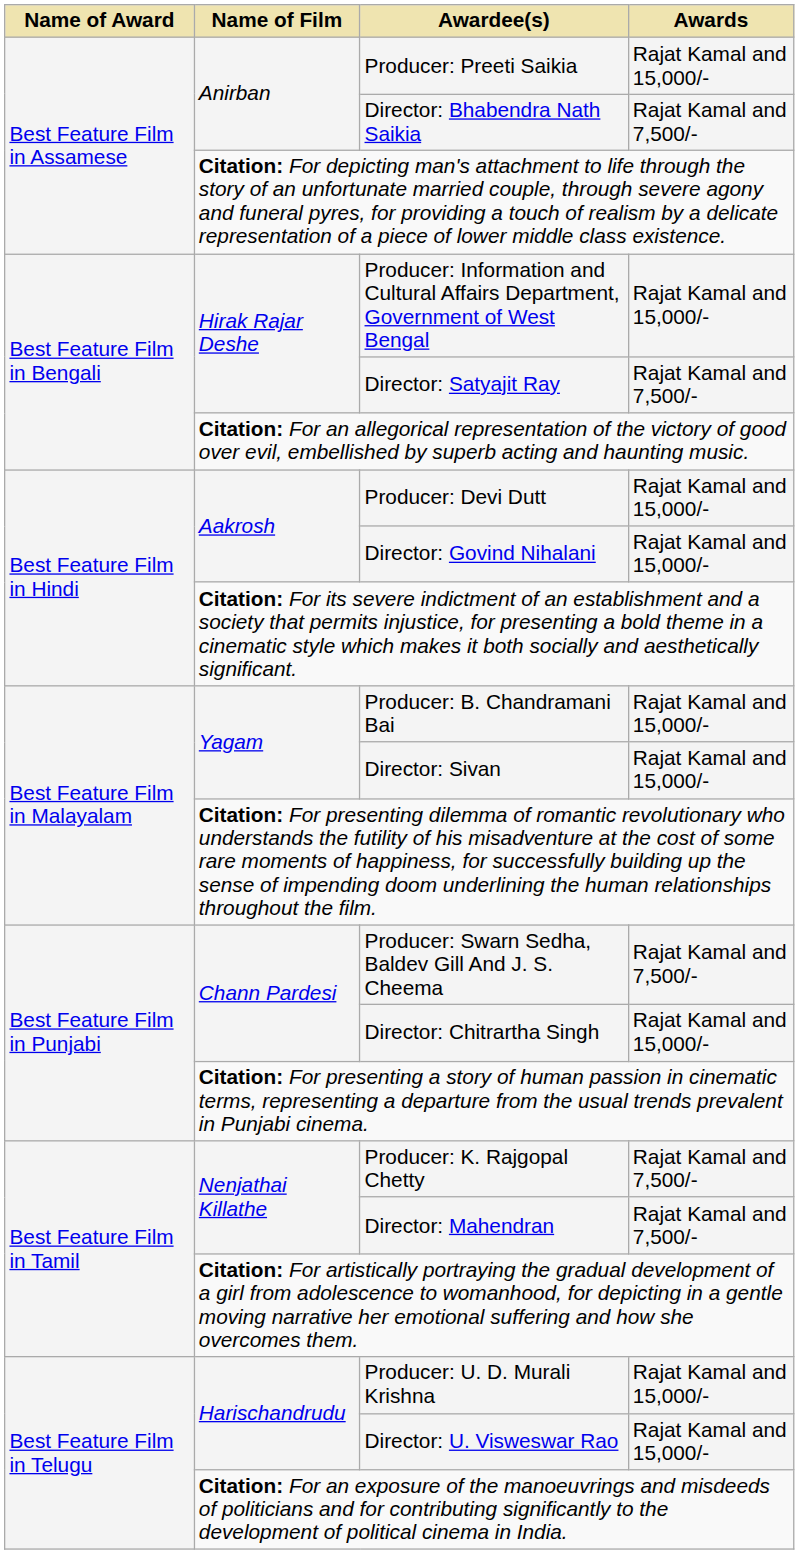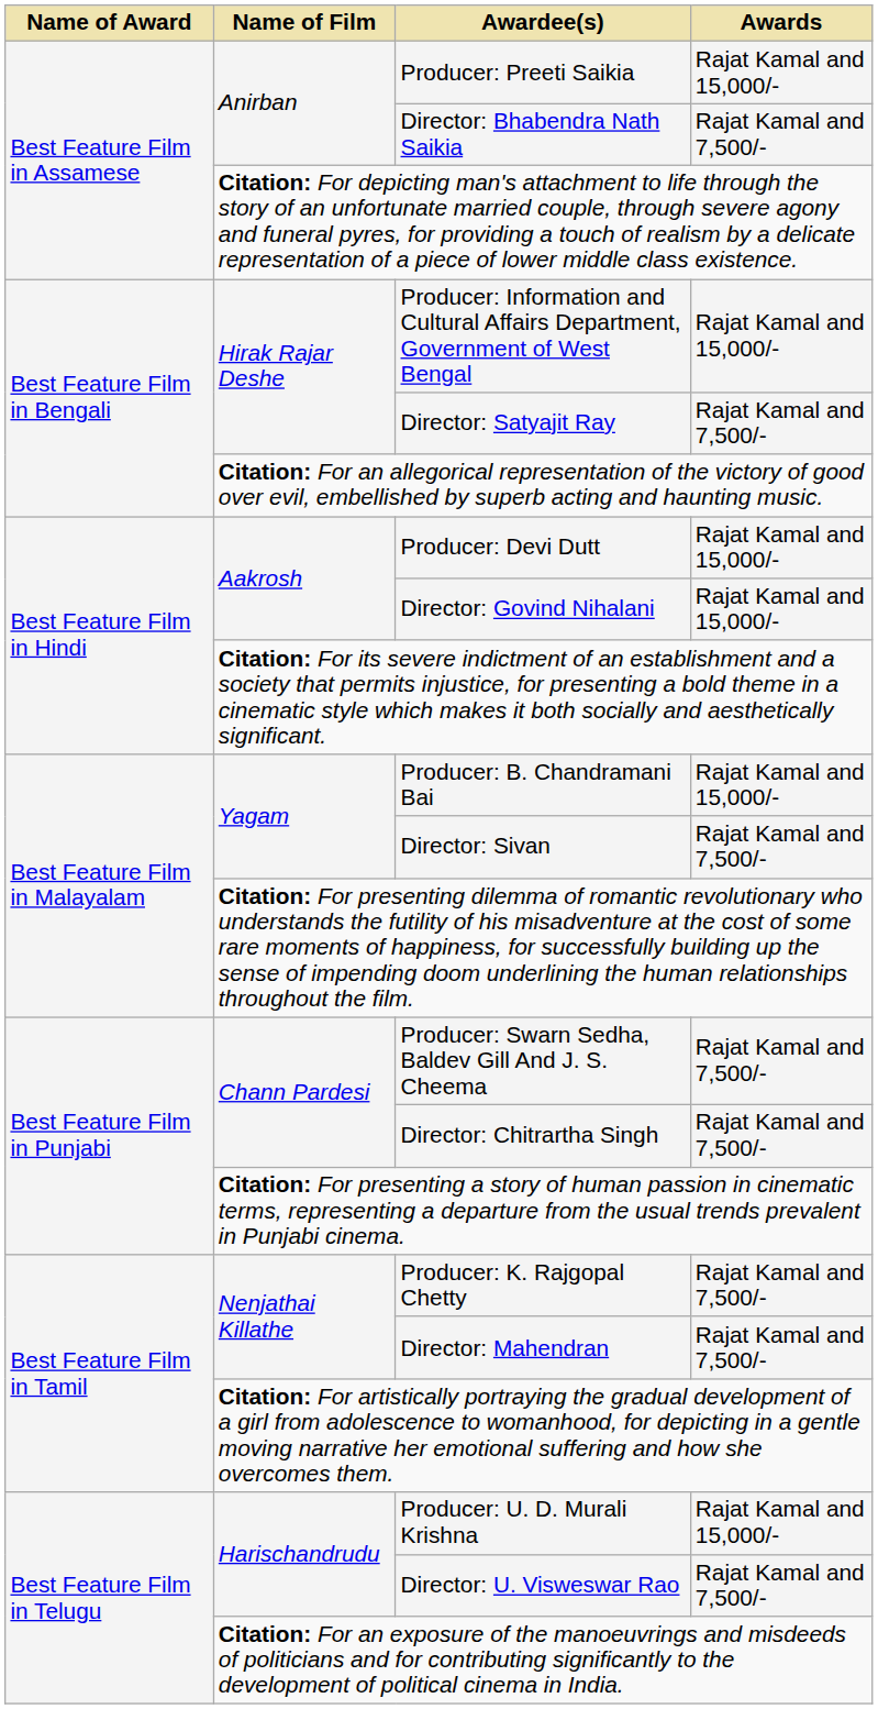Director: Sivan | Awards: Rajat Kamal and 15,000/- -> Rajat Kamal and 7,500/-
Director: Chitrartha Singh | Awards: Rajat Kamal and 15,000/- -> Rajat Kamal and 7,500/-
Director: U. Visweswar Rao | Awards: Rajat Kamal and 15,000/- -> Rajat Kamal and 7,500/-
